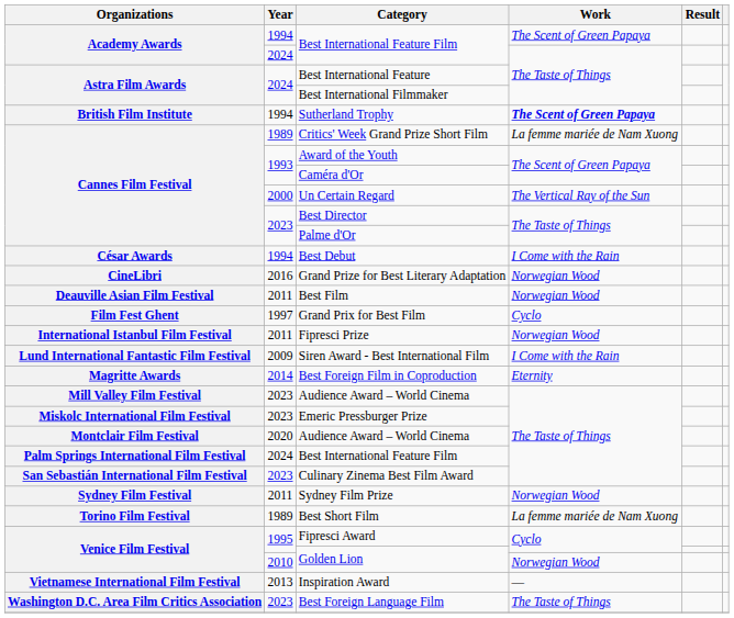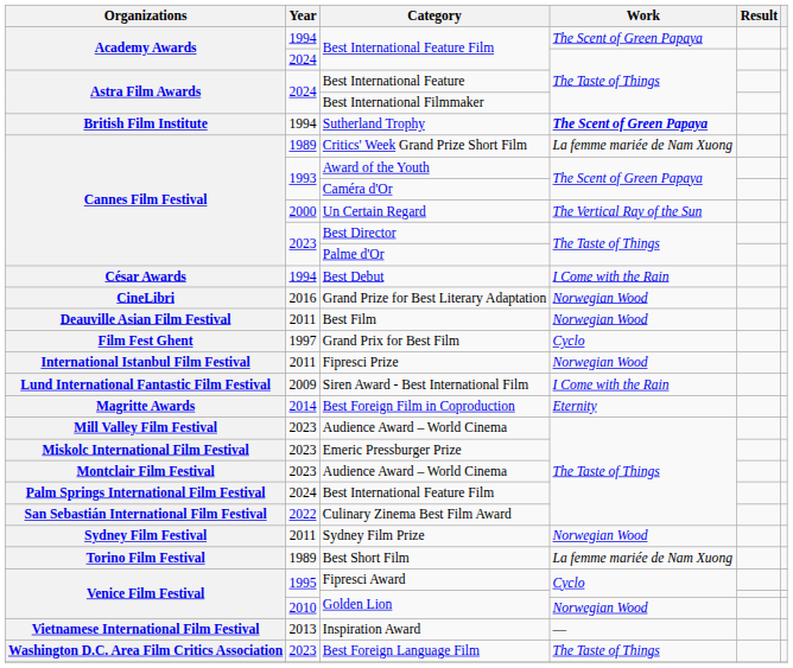Montclair Film Festival / Audience Award – World Cinema | Year: 2020 -> 2023
Culinary Zinema Best Film Award | Year: 2023 -> 2022
